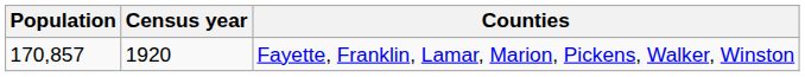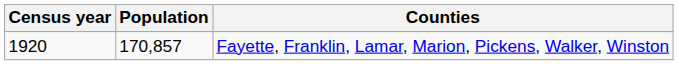columns swapped: Census year <-> Population
